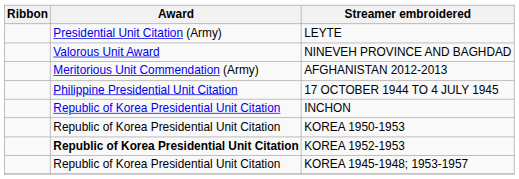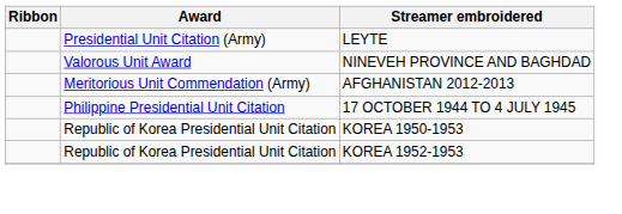- row: Republic of Korea Presidential Unit Citation | INCHON
KOREA 1952-1953 | Award: bold -> normal
- row: Republic of Korea Presidential Unit Citation | KOREA 1945-1948; 1953-1957
